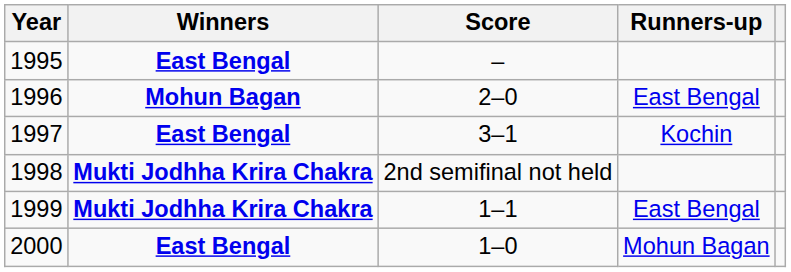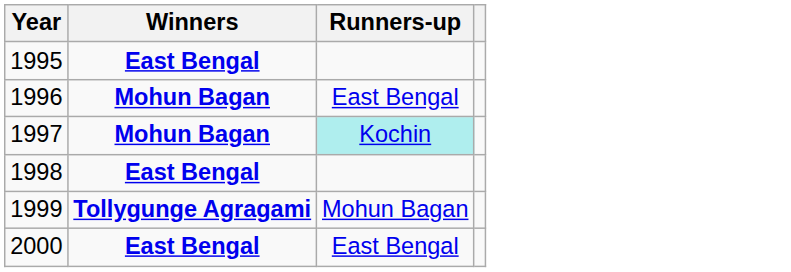- column: Score | – | 2–0 | 3–1 | 2nd semifinal not held | 1–1 | 1–0
1997 | Winners: East Bengal -> Mohun Bagan
1997 | Runners-up: no background -> paleturquoise background
1998 | Winners: Mukti Jodhha Krira Chakra -> East Bengal
1999 | Winners: Mukti Jodhha Krira Chakra -> Tollygunge Agragami
1999 | Runners-up: East Bengal -> Mohun Bagan
2000 | Runners-up: Mohun Bagan -> East Bengal
